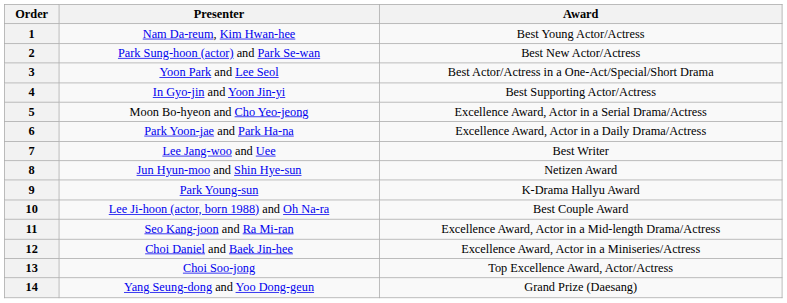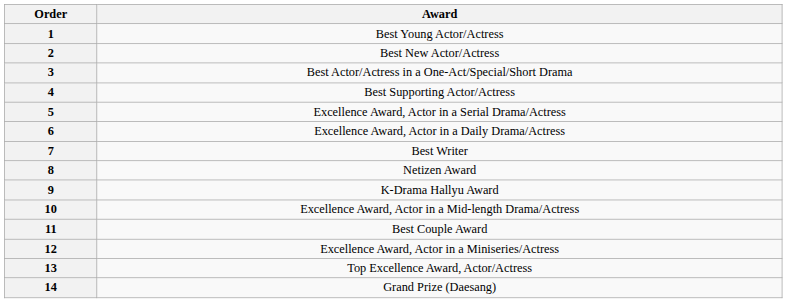- column: Presenter | Nam Da-reum, Kim Hwan-hee | Park Sung-hoon (actor) and Park Se-wan | Yoon Park and Lee Seol | In Gyo-jin and Yoon Jin-yi | Moon Bo-hyeon and Cho Yeo-jeong | Park Yoon-jae and Park Ha-na | Lee Jang-woo and Uee | Jun Hyun-moo and Shin Hye-sun | Park Young-sun | Lee Ji-hoon (actor, born 1988) and Oh Na-ra | Seo Kang-joon and Ra Mi-ran | Choi Daniel and Baek Jin-hee | Choi Soo-jong | Yang Seung-dong and Yoo Dong-geun
10 | Award: Best Couple Award -> Excellence Award, Actor in a Mid-length Drama/Actress
11 | Award: Excellence Award, Actor in a Mid-length Drama/Actress -> Best Couple Award
